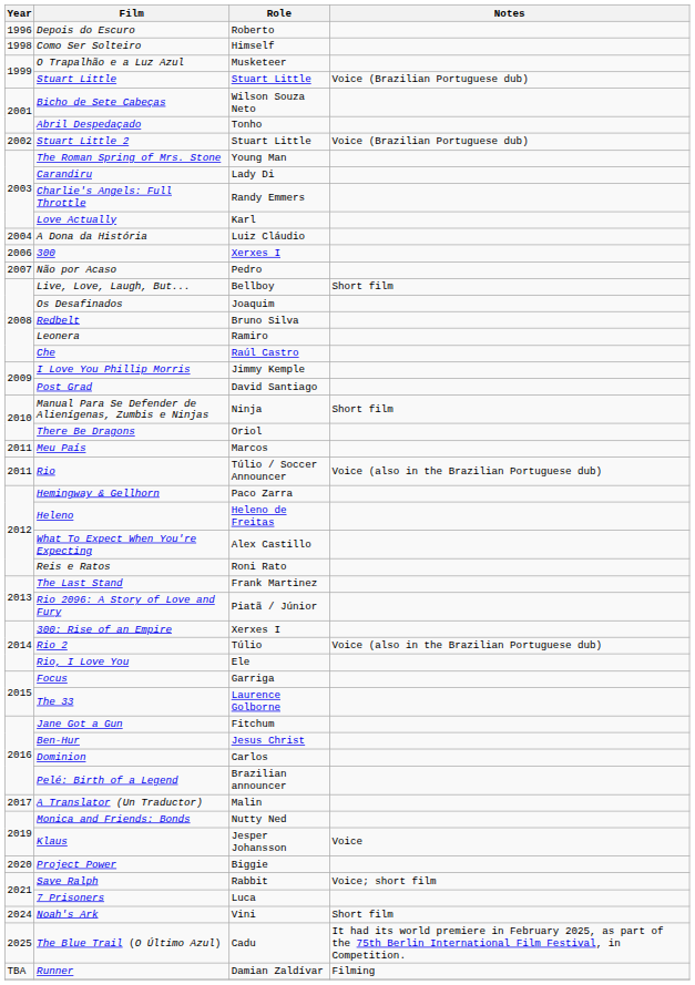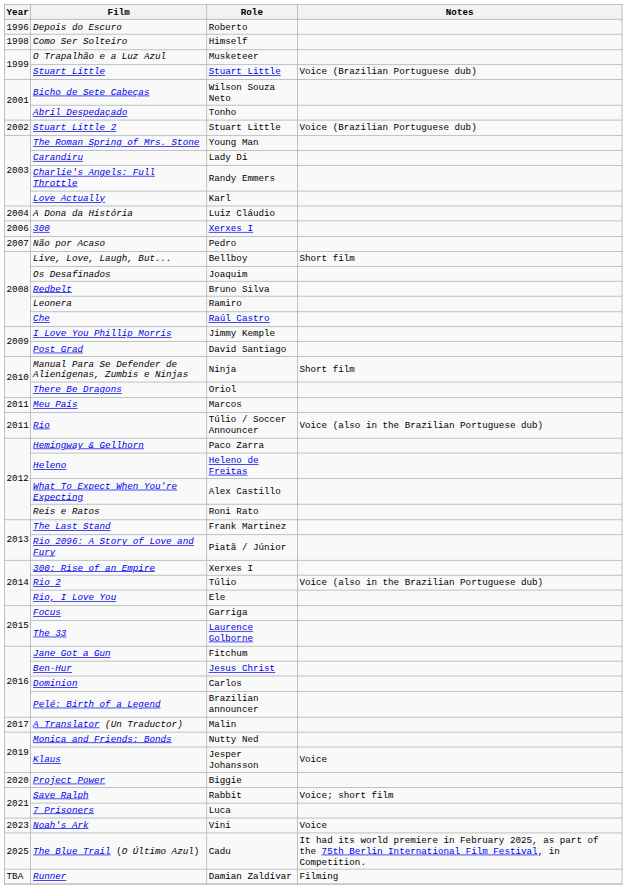Noah's Ark | Year: 2024 -> 2023
Noah's Ark | Notes: Short film -> Voice
